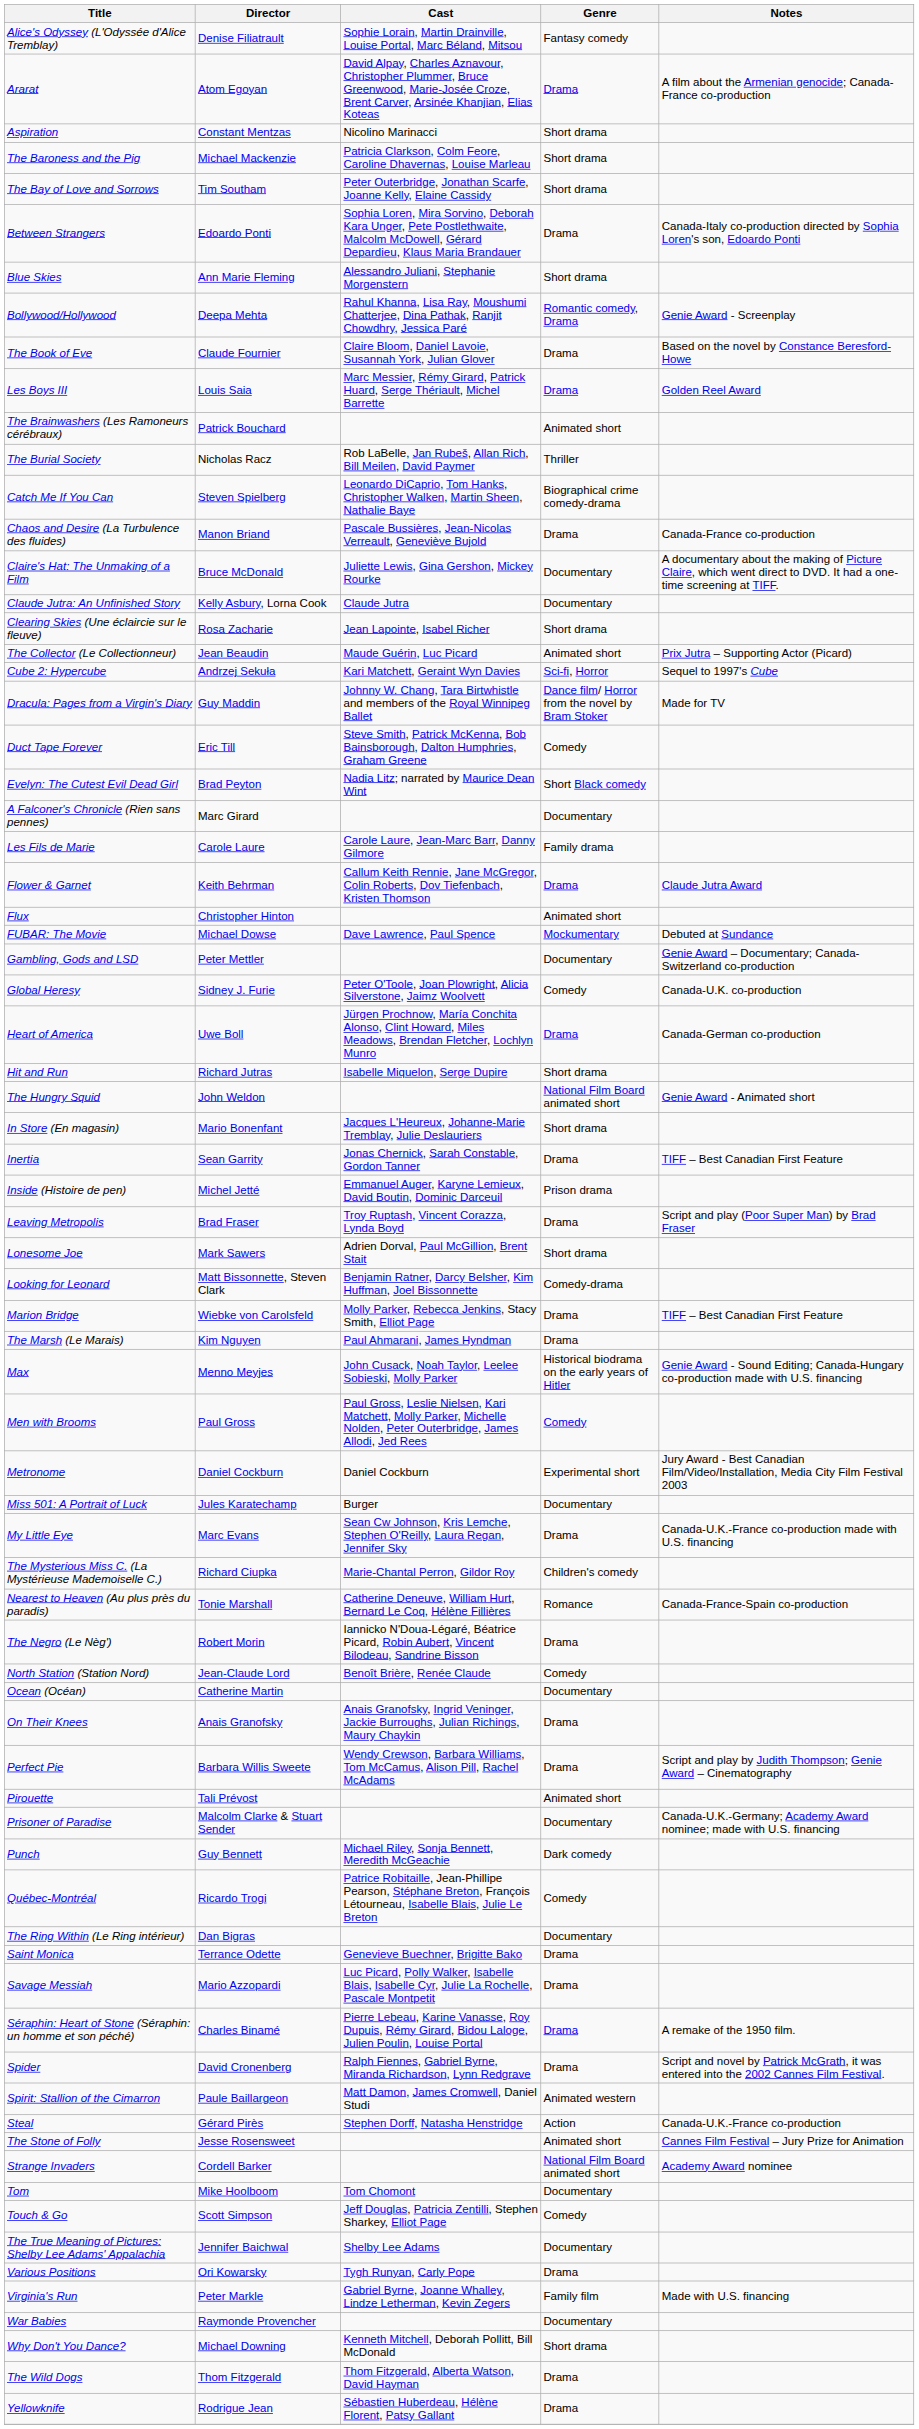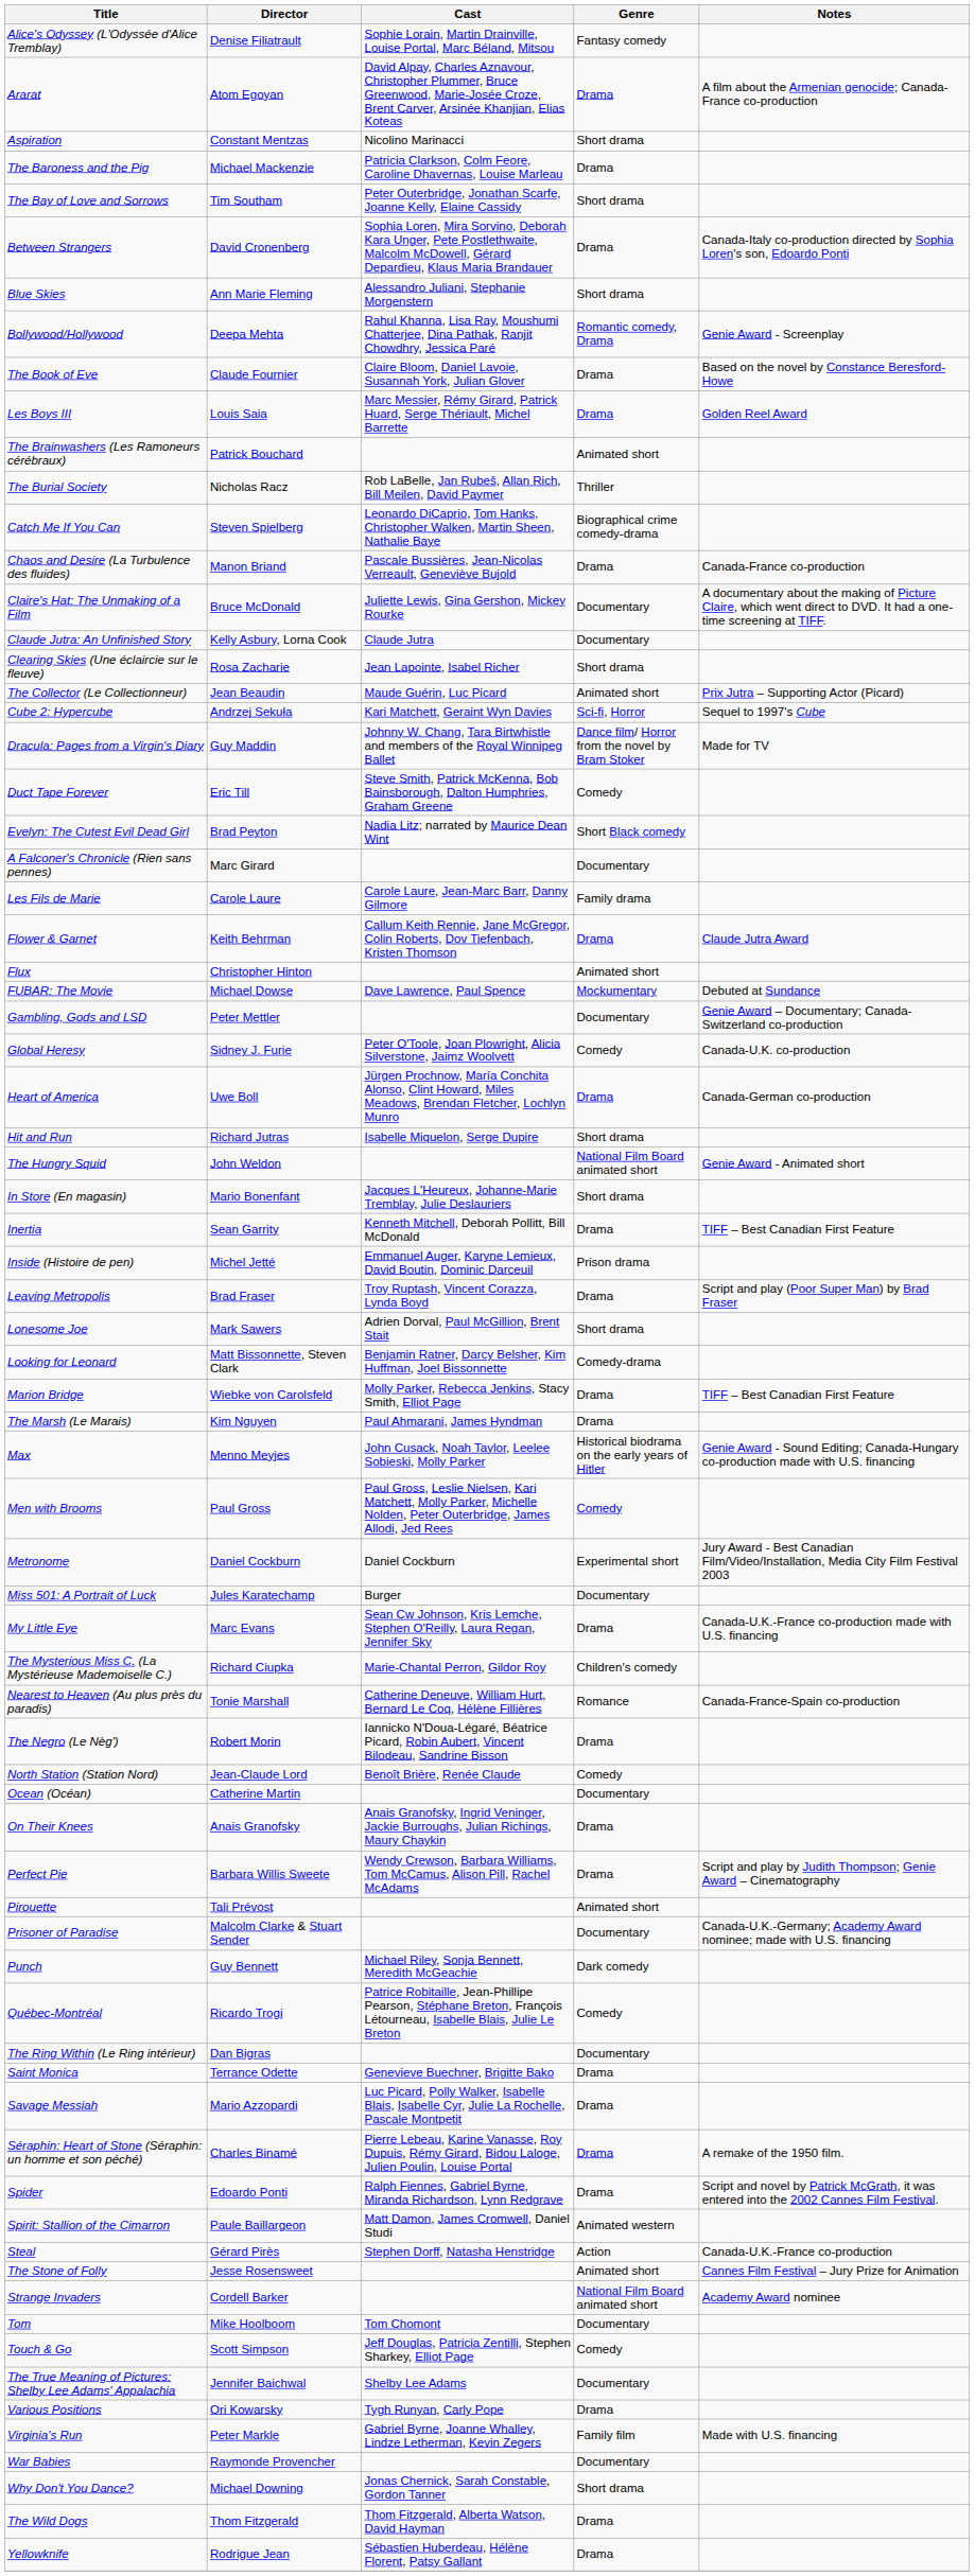The Baroness and the Pig | Genre: Short drama -> Drama
Between Strangers | Director: Edoardo Ponti -> David Cronenberg
Inertia | Cast: Jonas Chernick, Sarah Constable, Gordon Tanner -> Kenneth Mitchell, Deborah Pollitt, Bill McDonald
Spider | Director: David Cronenberg -> Edoardo Ponti
Why Don't You Dance? | Cast: Kenneth Mitchell, Deborah Pollitt, Bill McDonald -> Jonas Chernick, Sarah Constable, Gordon Tanner
